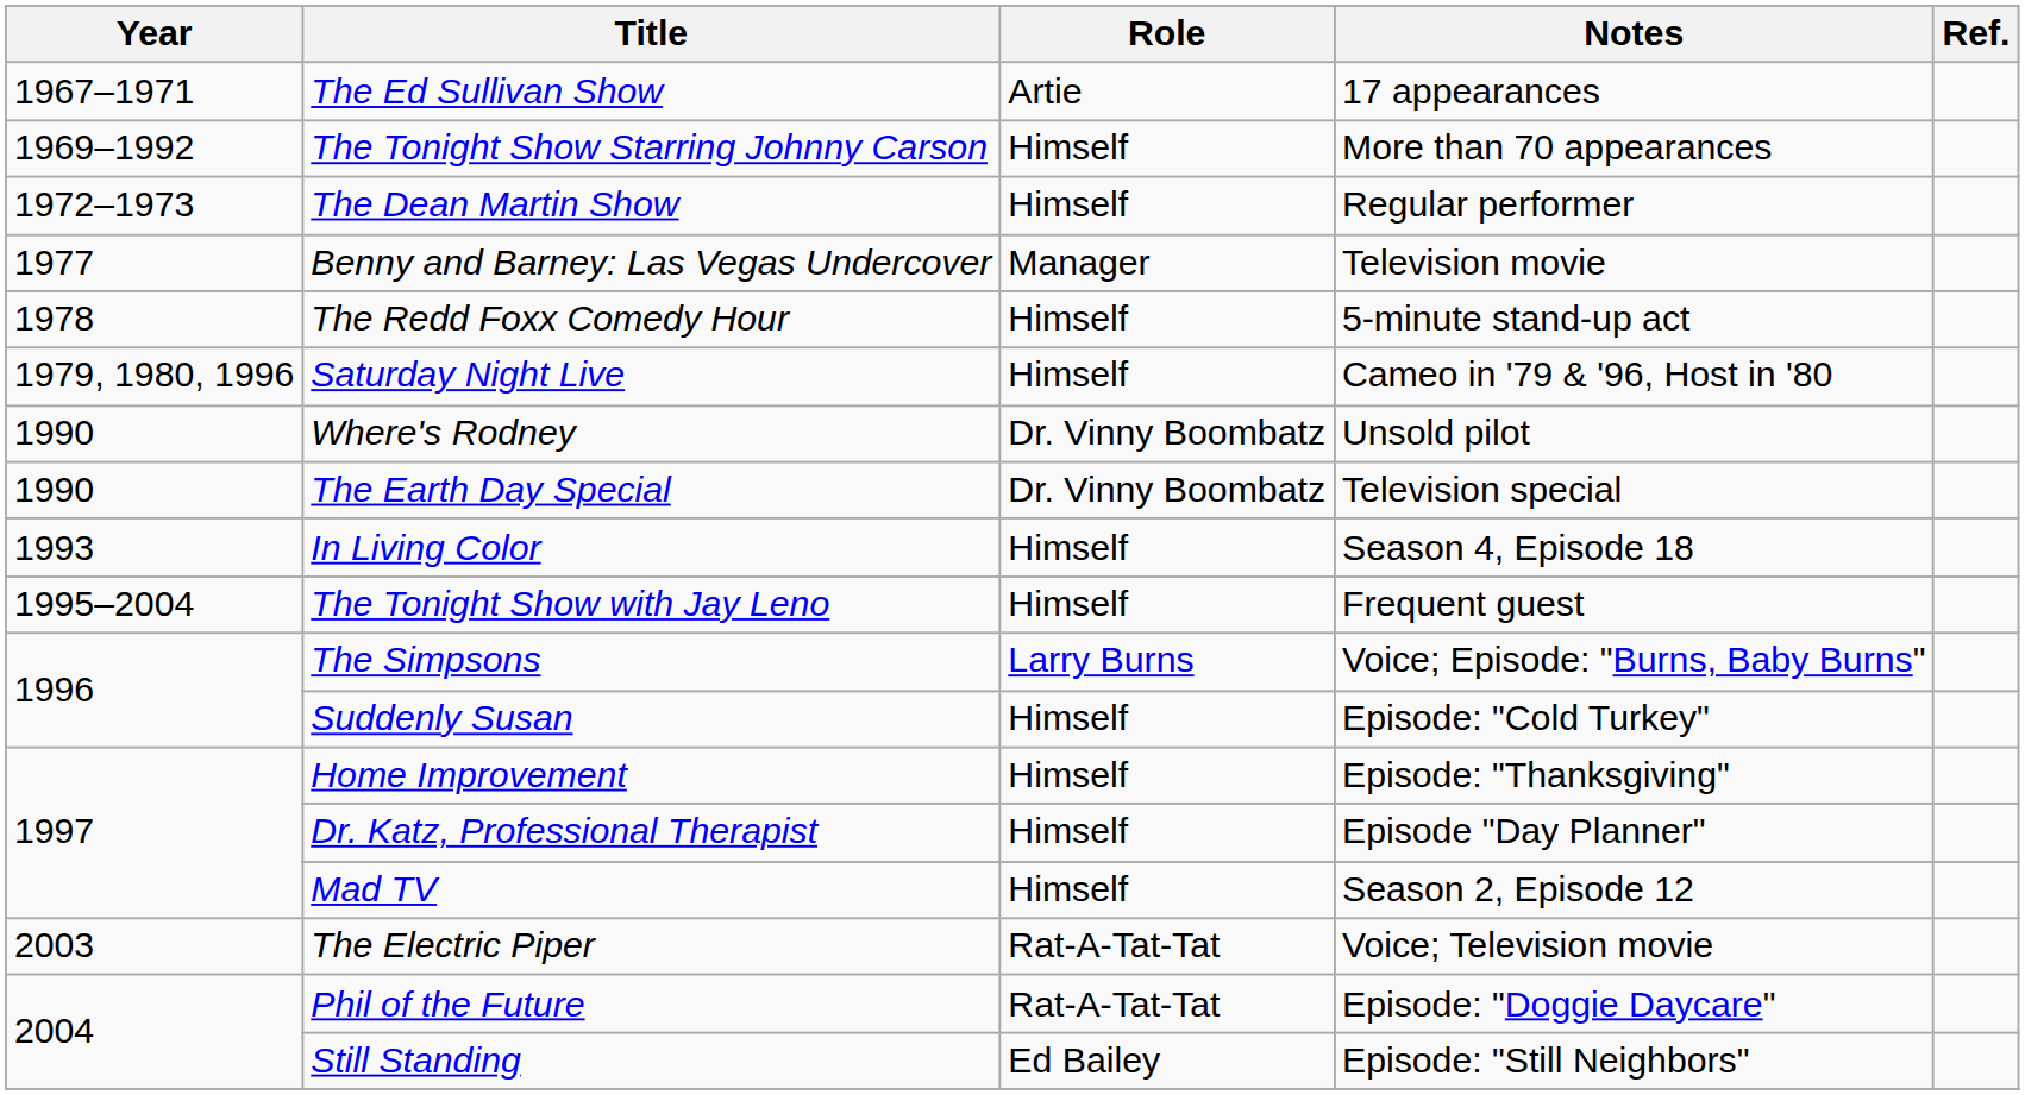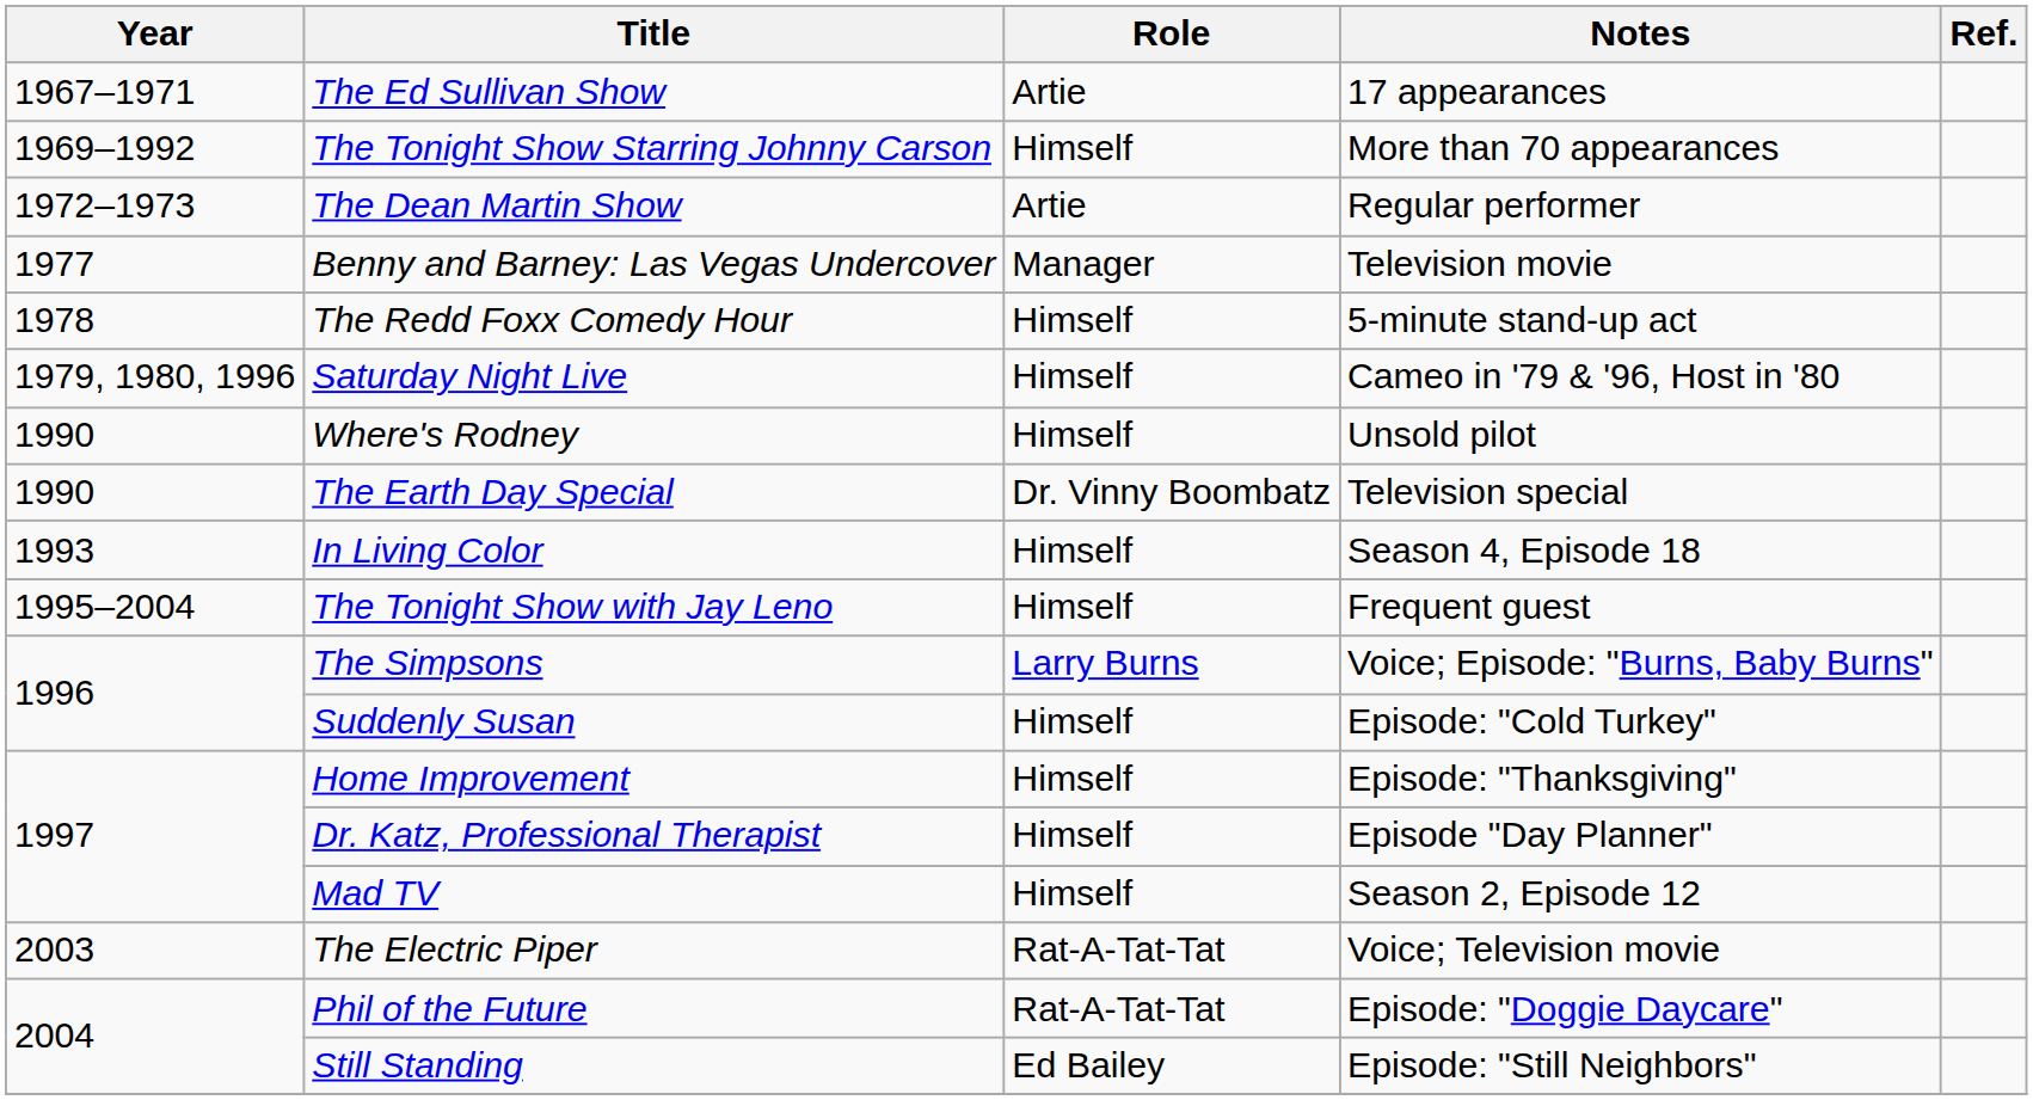The Dean Martin Show | Role: Himself -> Artie
Where's Rodney | Role: Dr. Vinny Boombatz -> Himself
